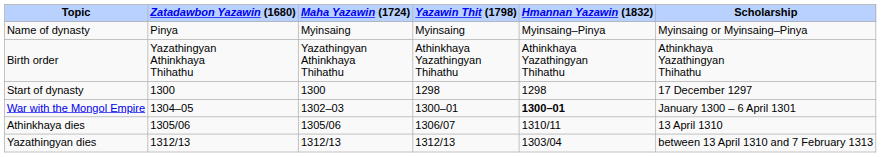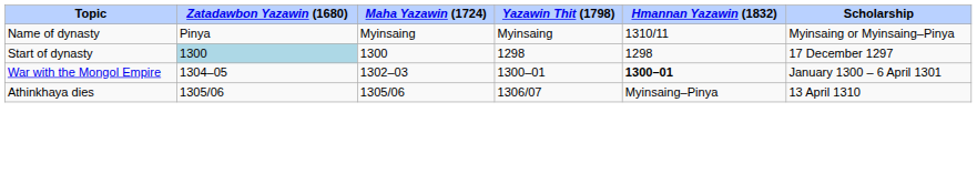Name of dynasty | Hmannan Yazawin (1832): Myinsaing–Pinya -> 1310/11
- row: Birth order | Yazathingyan Athinkhaya Thihathu | Yazathingyan Athinkhaya Thihathu | Athinkhaya Yazathingyan Thihathu | Athinkhaya Yazathingyan Thihathu | Athinkhaya Yazathingyan Thihathu
Start of dynasty | Zatadawbon Yazawin (1680): no background -> lightblue background
Athinkhaya dies | Hmannan Yazawin (1832): 1310/11 -> Myinsaing–Pinya
- row: Yazathingyan dies | 1312/13 | 1312/13 | 1312/13 | 1303/04 | between 13 April 1310 and 7 February 1313
